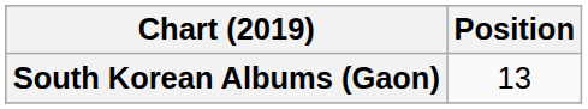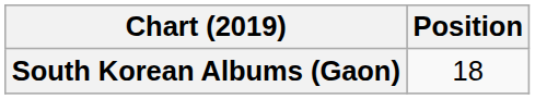South Korean Albums (Gaon) | Position: 13 -> 18
